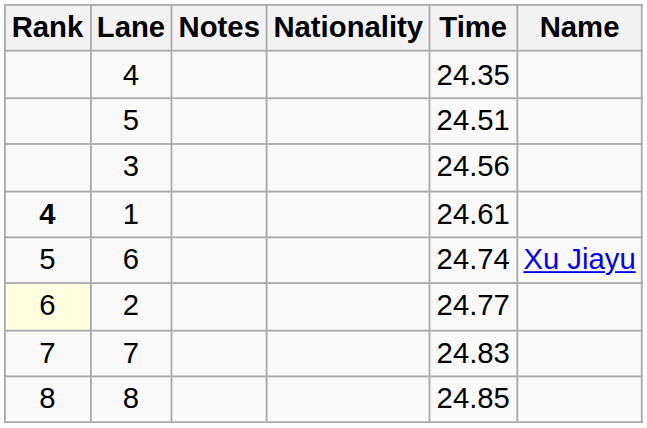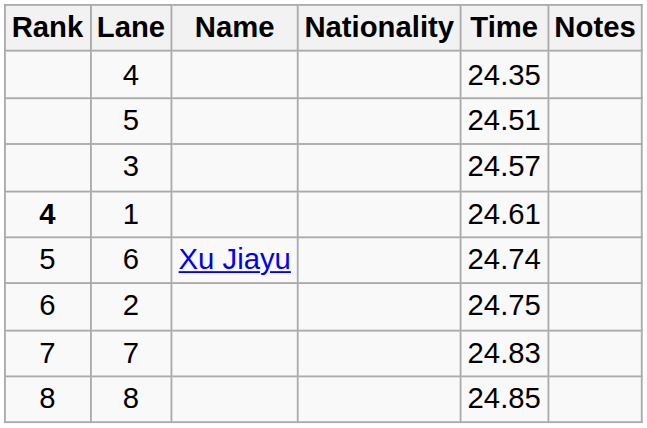columns swapped: Name <-> Notes
3 | Time: 24.56 -> 24.57
2 | Rank: lightyellow background -> no background
2 | Time: 24.77 -> 24.75
